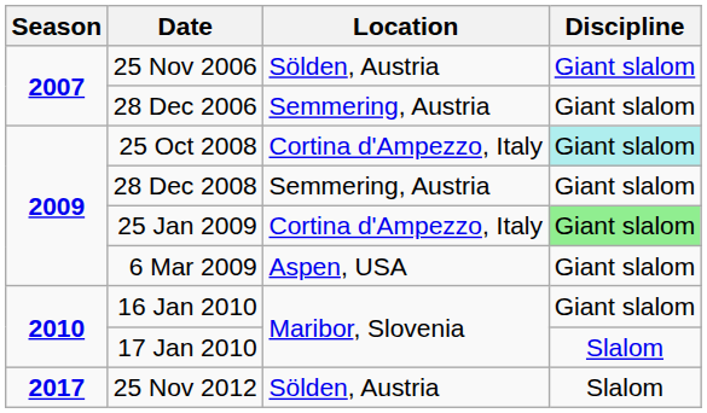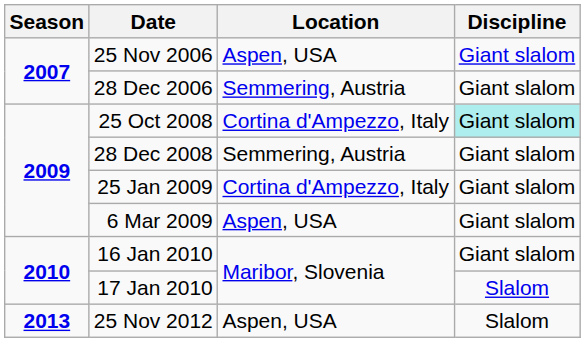25 Nov 2006 | Location: Sölden, Austria -> Aspen, USA
25 Jan 2009 | Discipline: lightgreen background -> no background
25 Nov 2012 | Season: 2017 -> 2013
25 Nov 2012 | Location: Sölden, Austria -> Aspen, USA
